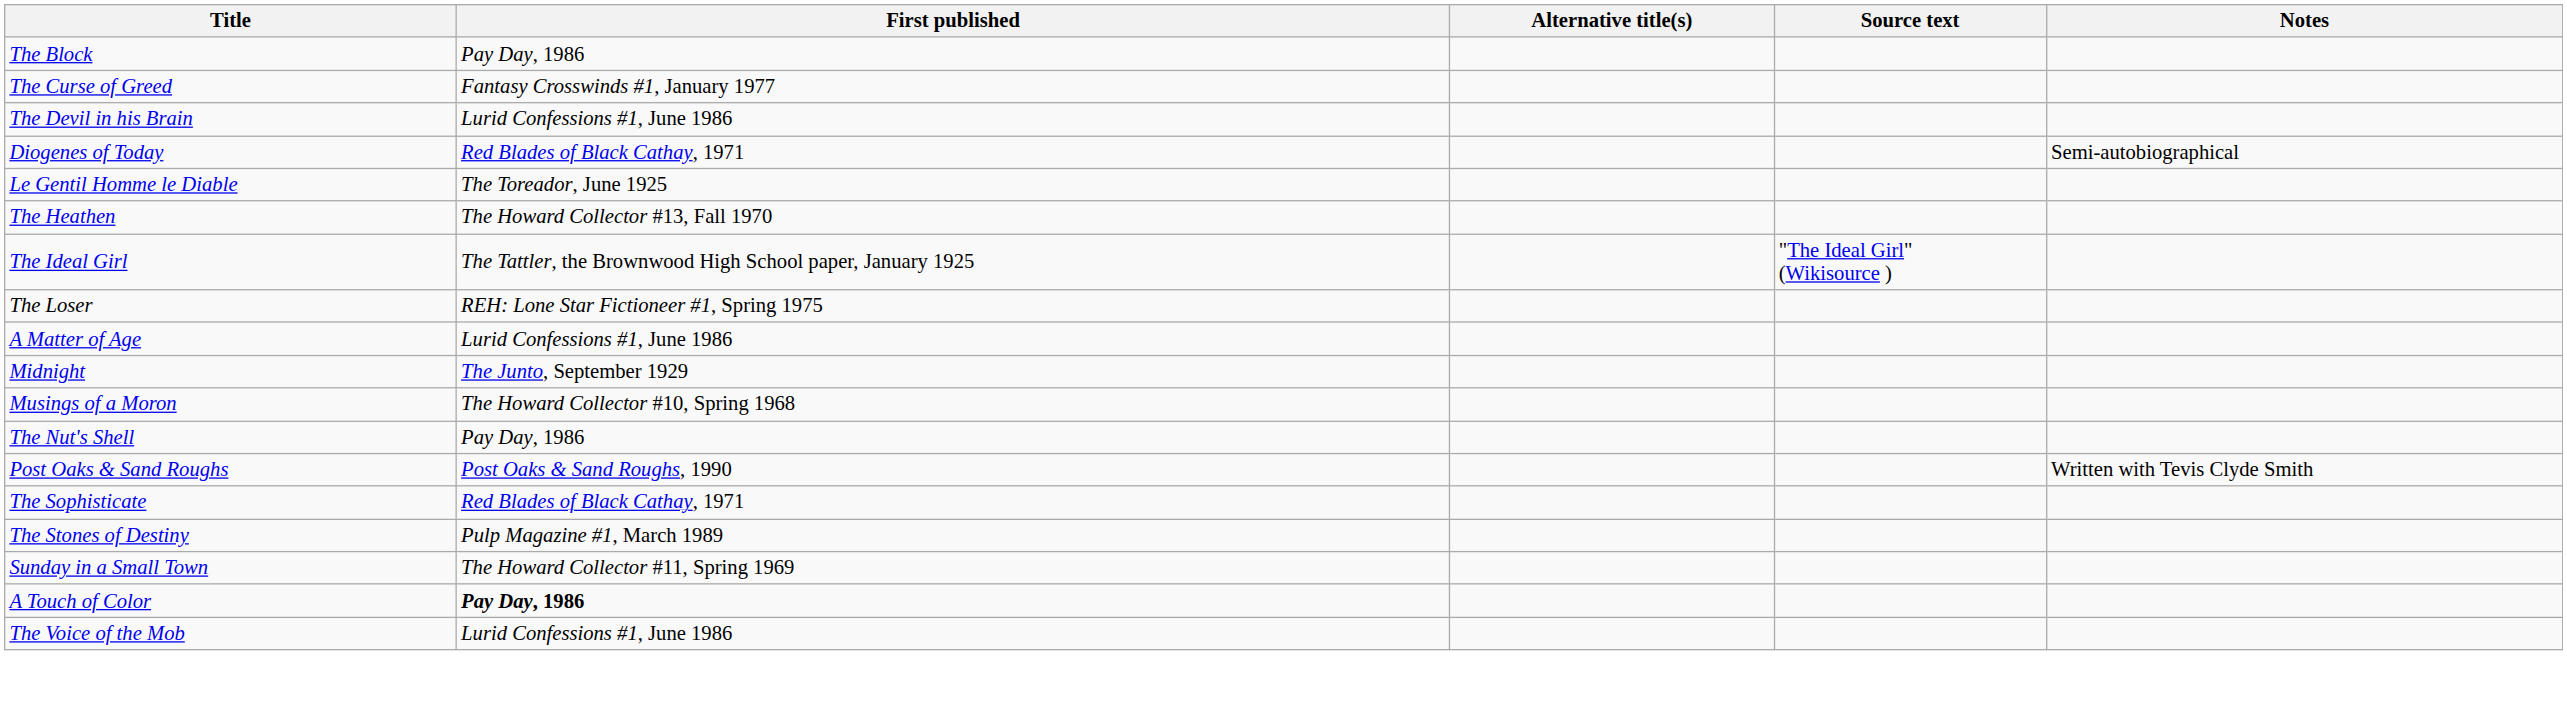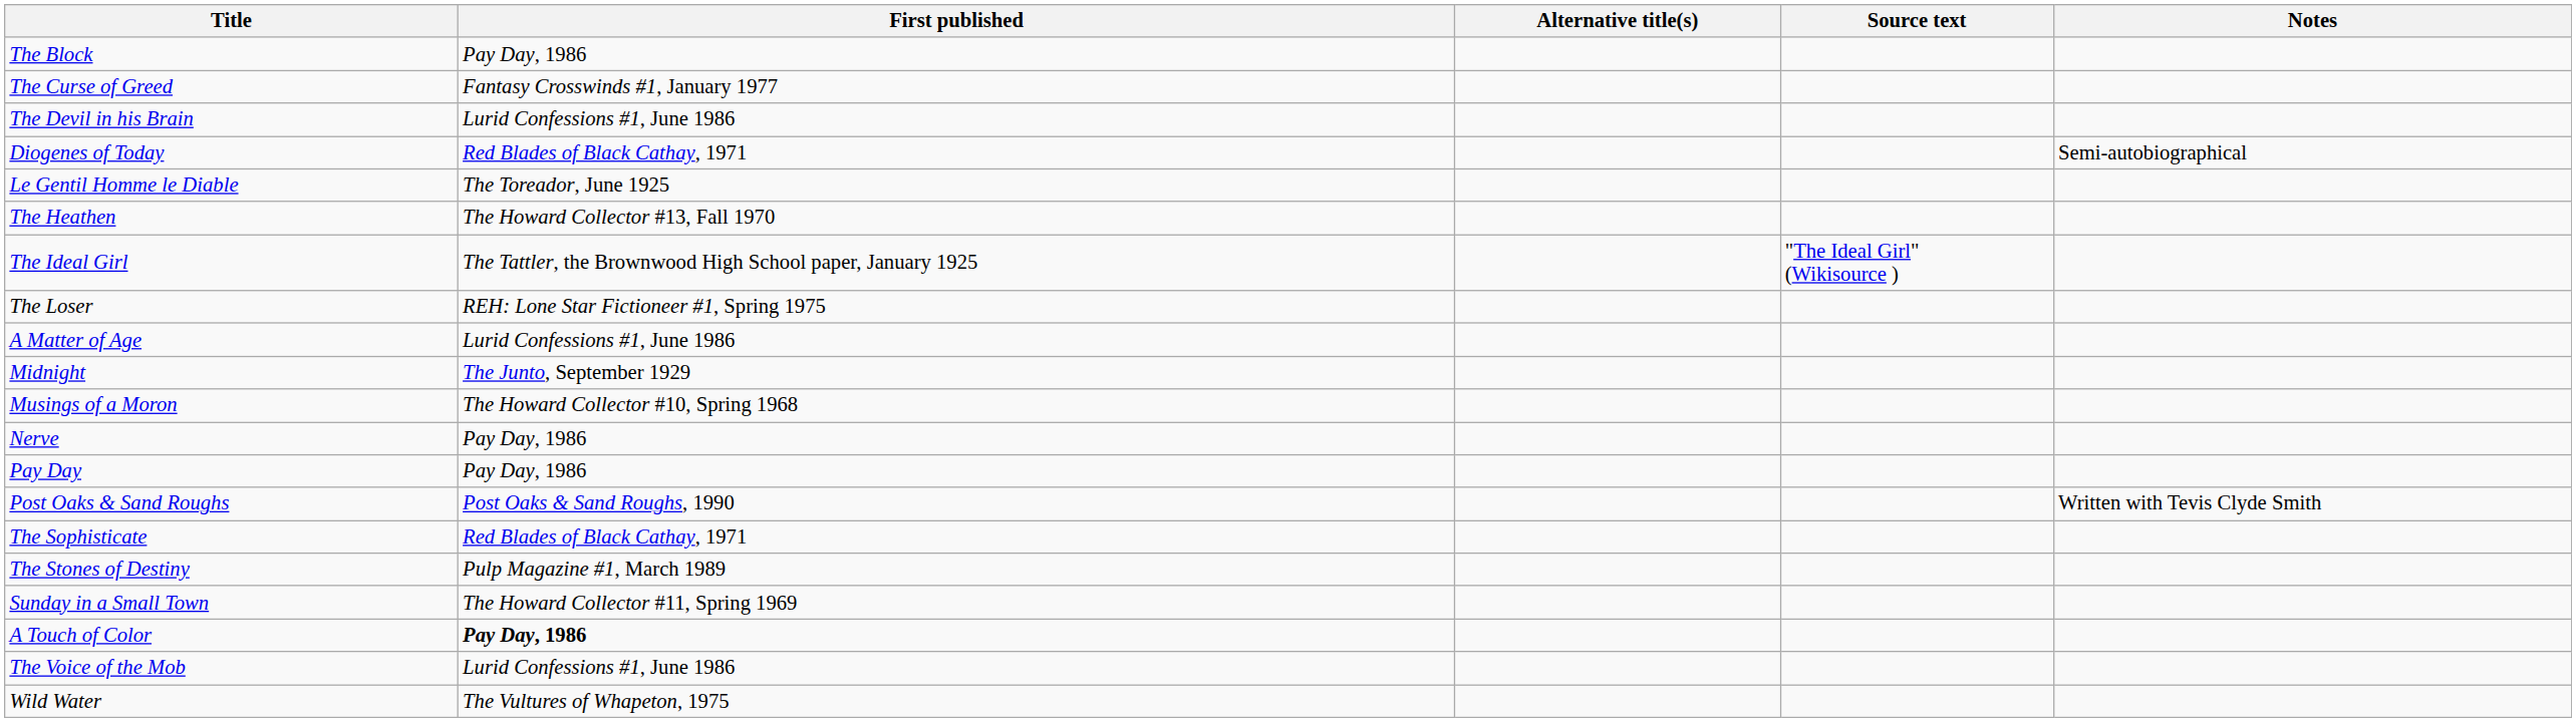+ row: Nerve | Pay Day, 1986
- row: The Nut's Shell | Pay Day, 1986
+ row: Pay Day | Pay Day, 1986
+ row: Wild Water | The Vultures of Whapeton, 1975
